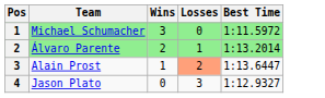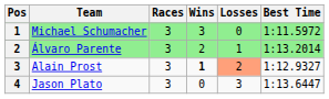+ column: Races | 3 | 3 | 3 | 3
Alain Prost | Wins: normal -> bold
Alain Prost | Best Time: 1:13.6447 -> 1:12.9327
Jason Plato | Best Time: 1:12.9327 -> 1:13.6447
